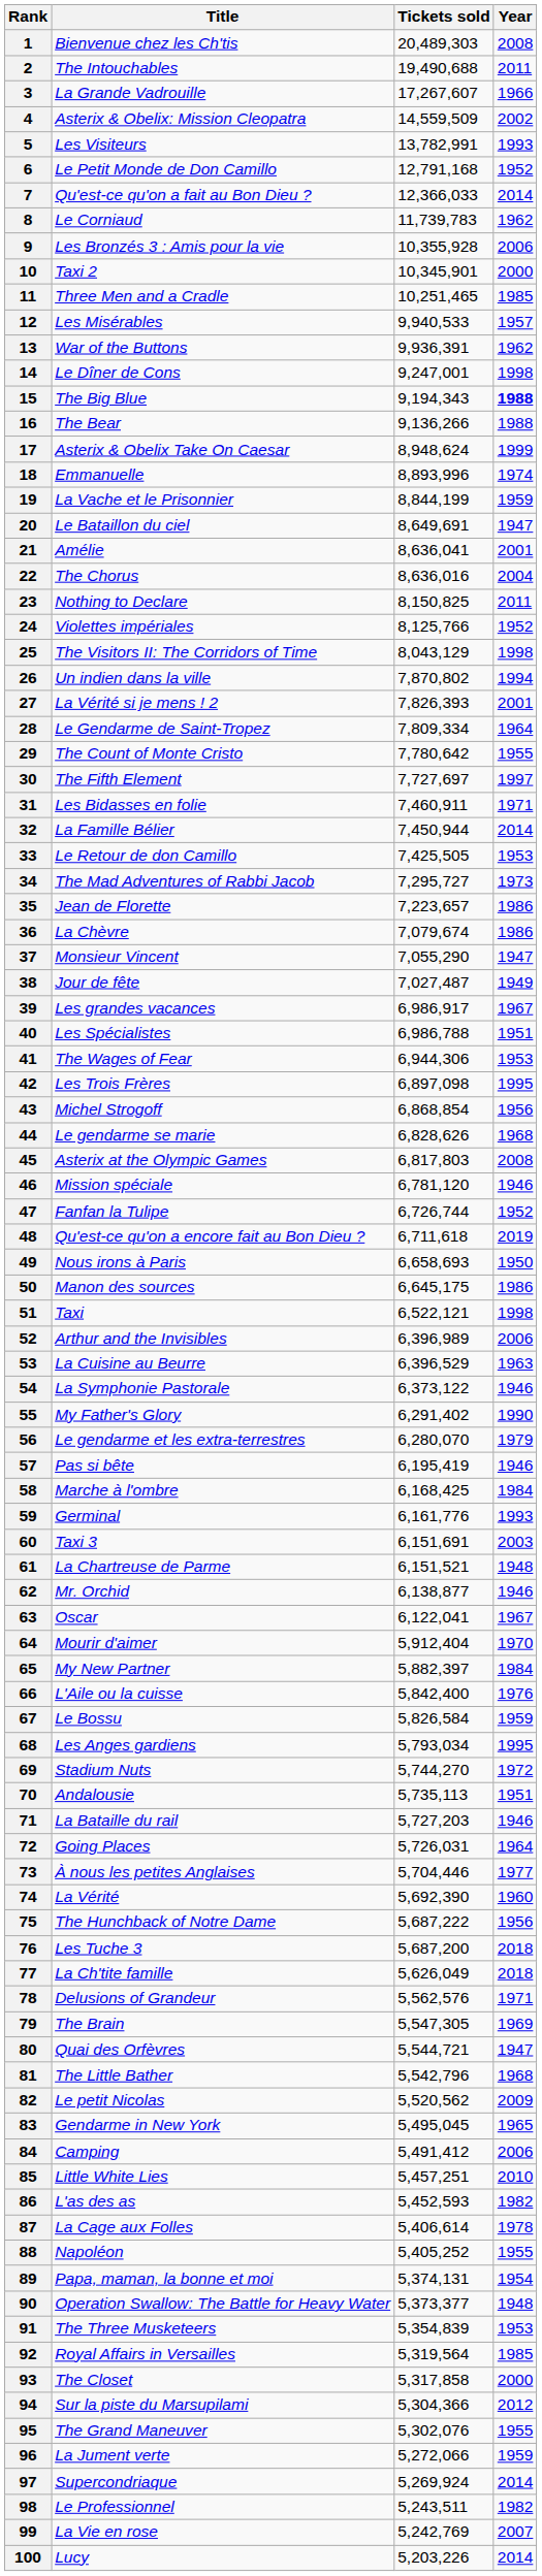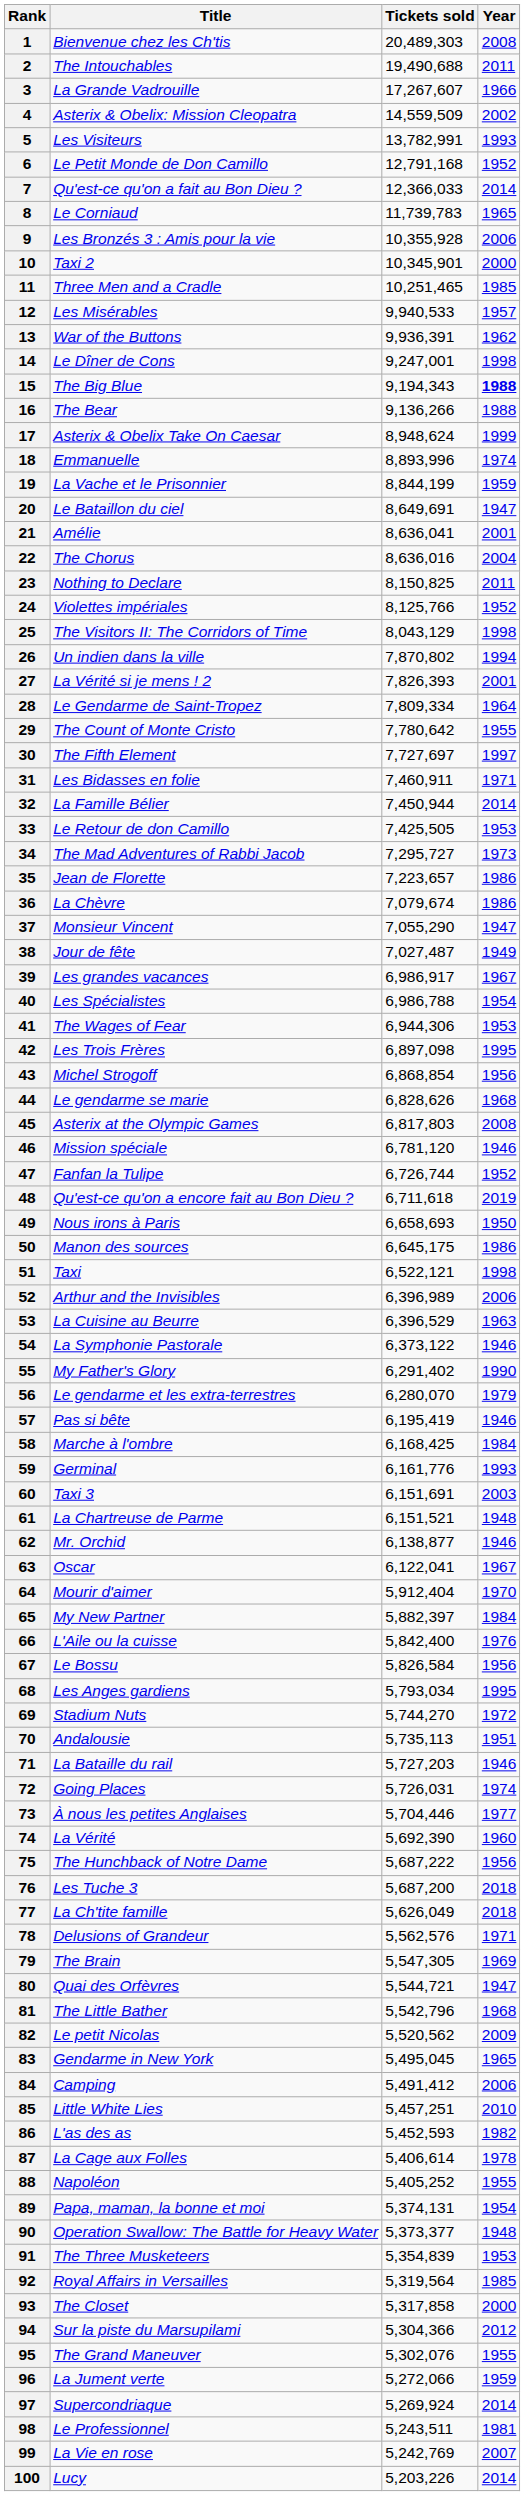8 | Year: 1962 -> 1965
40 | Year: 1951 -> 1954
67 | Year: 1959 -> 1956
72 | Year: 1964 -> 1974
98 | Year: 1982 -> 1981
